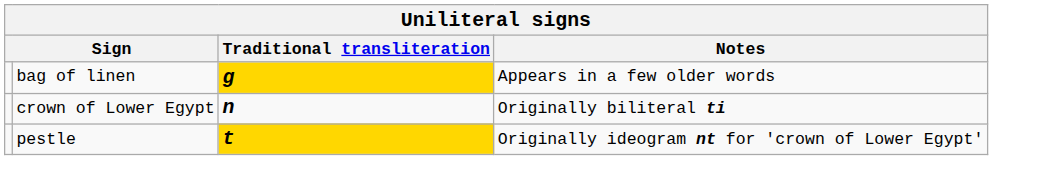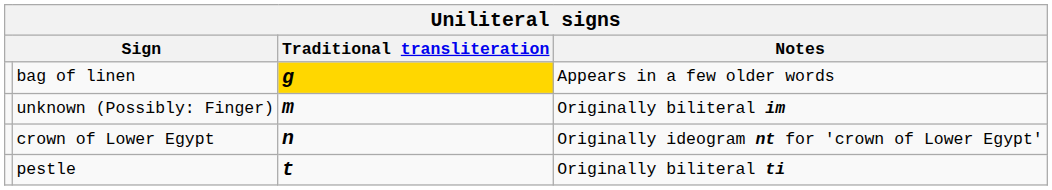+ row: unknown (Possibly: Finger) | m | Originally biliteral im
crown of Lower Egypt | Notes: Originally biliteral ti -> Originally ideogram nt for 'crown of Lower Egypt'
pestle | Traditional transliteration: gold background -> no background
pestle | Notes: Originally ideogram nt for 'crown of Lower Egypt' -> Originally biliteral ti
